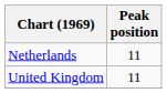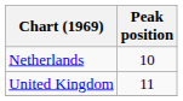Netherlands | Peak position: 11 -> 10
